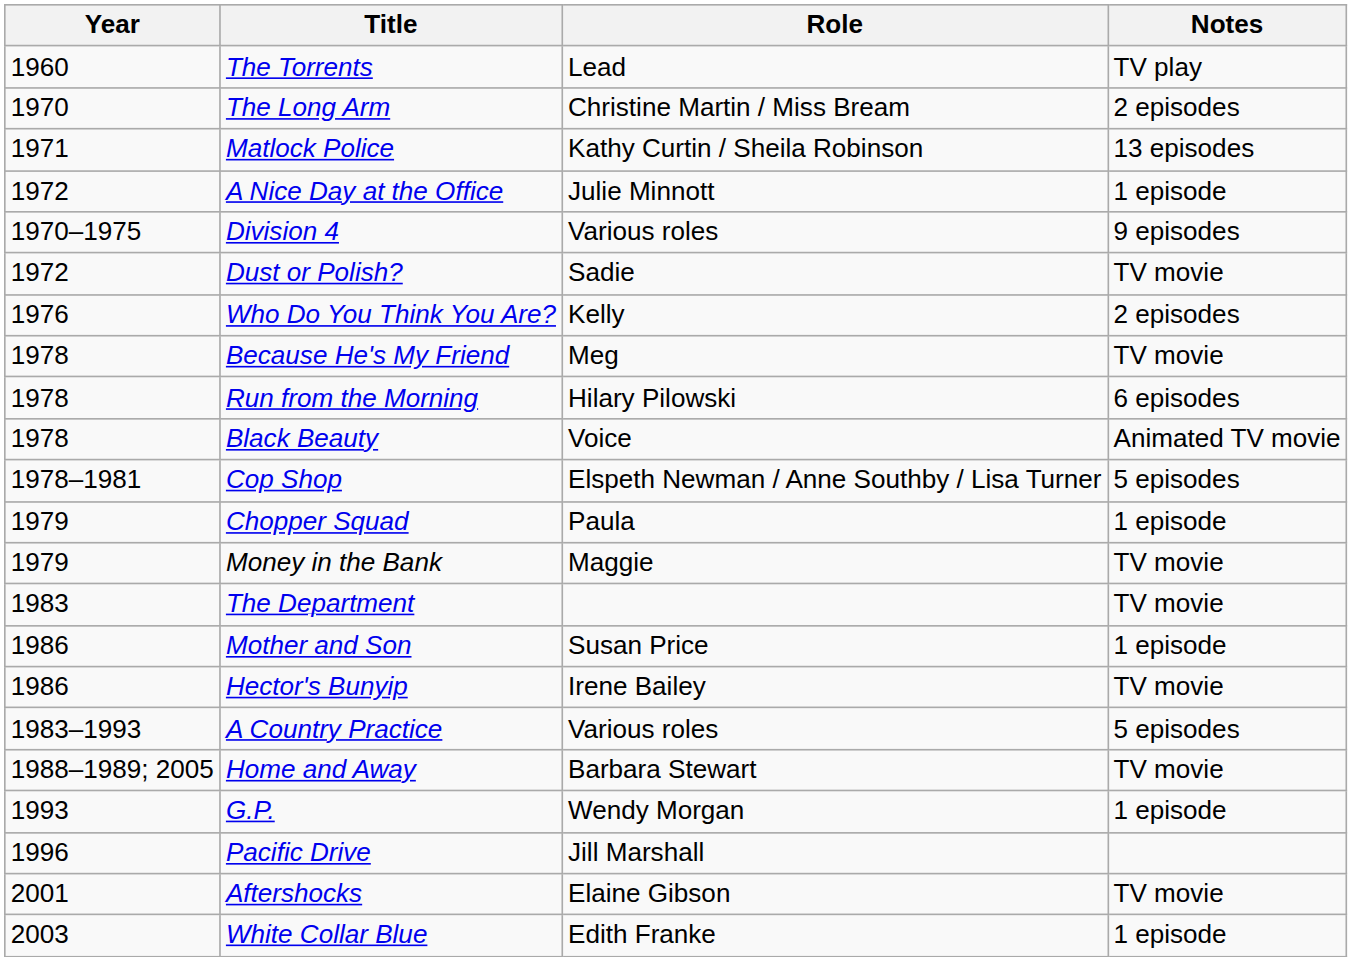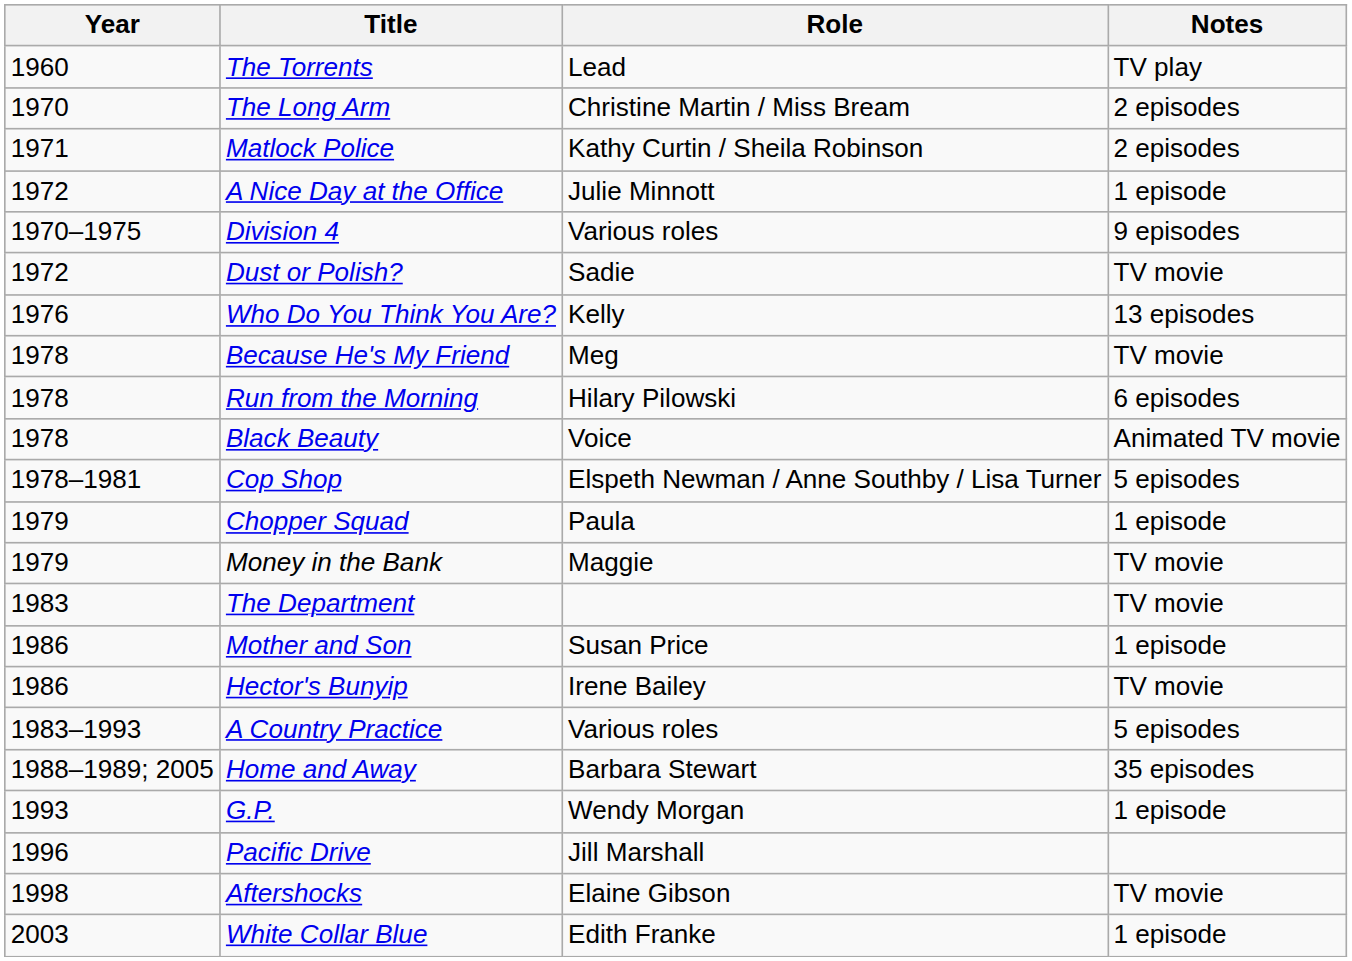Matlock Police | Notes: 13 episodes -> 2 episodes
Who Do You Think You Are? | Notes: 2 episodes -> 13 episodes
Home and Away | Notes: TV movie -> 35 episodes
Aftershocks | Year: 2001 -> 1998
